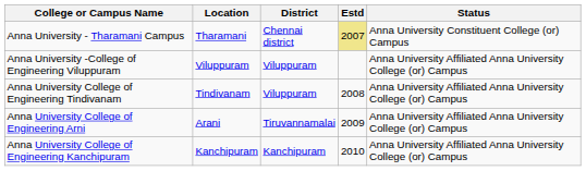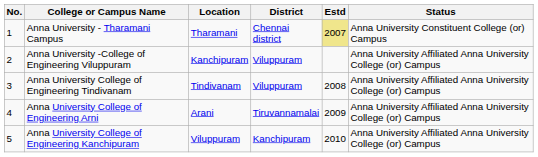+ column: No. | 1 | 2 | 3 | 4 | 5
Anna University -College of Engineering Viluppuram | Location: Viluppuram -> Kanchipuram
Anna University College of Engineering Kanchipuram | Location: Kanchipuram -> Viluppuram
